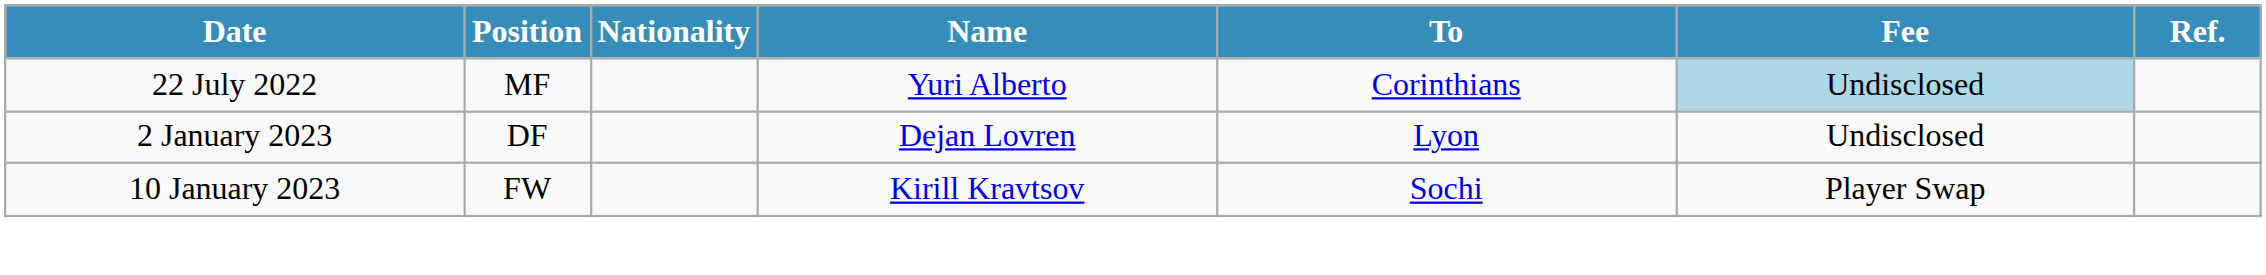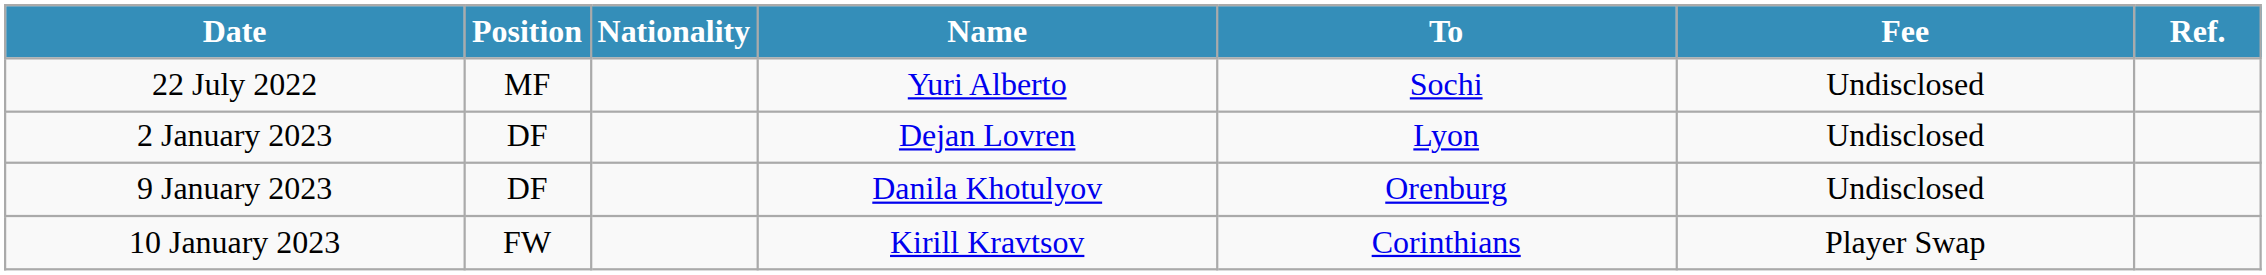22 July 2022 | To: Corinthians -> Sochi
22 July 2022 | Fee: lightblue background -> no background
+ row: 9 January 2023 | DF | Danila Khotulyov | Orenburg | Undisclosed
10 January 2023 | To: Sochi -> Corinthians
